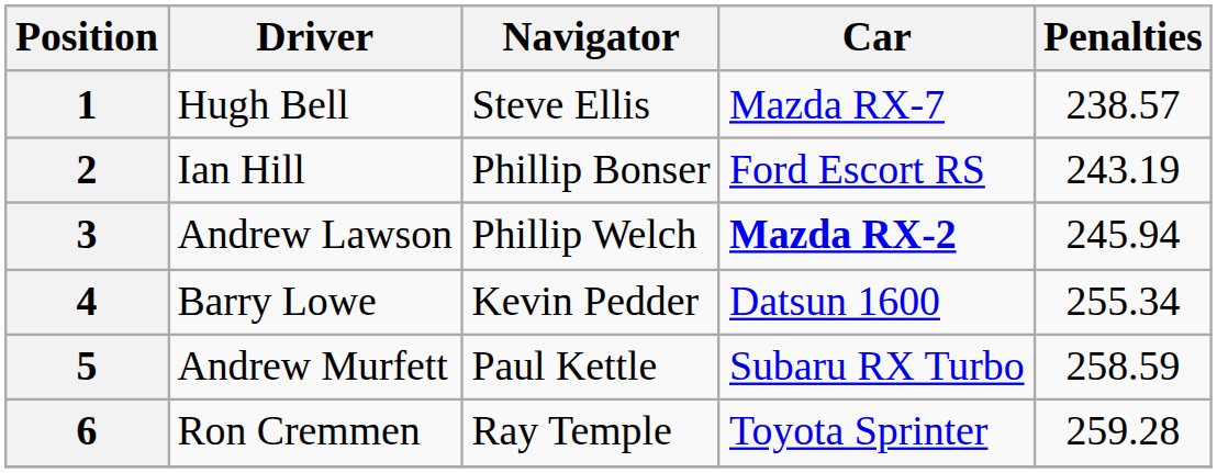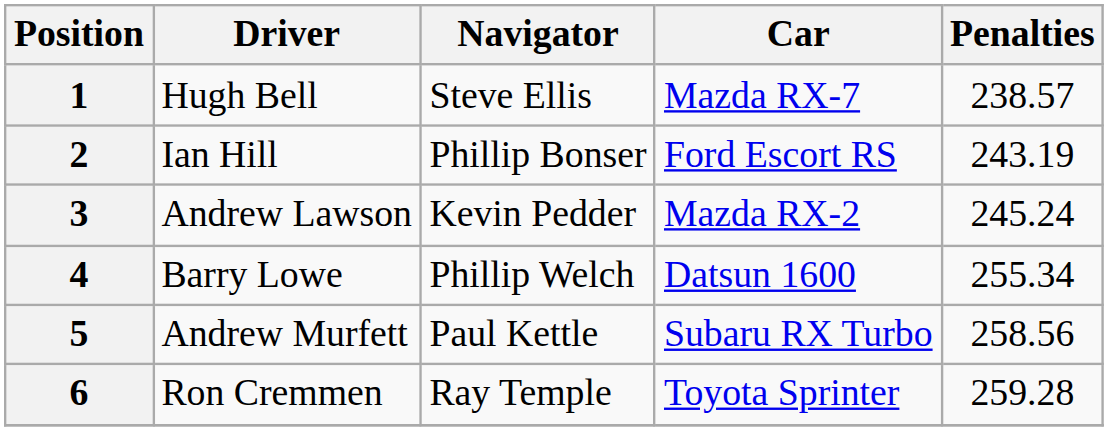3 | Navigator: Phillip Welch -> Kevin Pedder
3 | Car: bold -> normal
3 | Penalties: 245.94 -> 245.24
4 | Navigator: Kevin Pedder -> Phillip Welch
5 | Penalties: 258.59 -> 258.56
